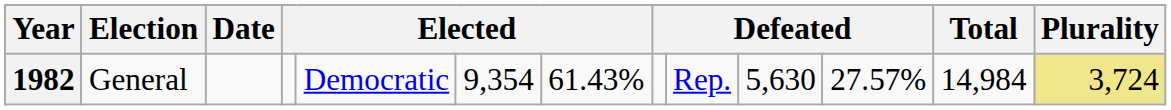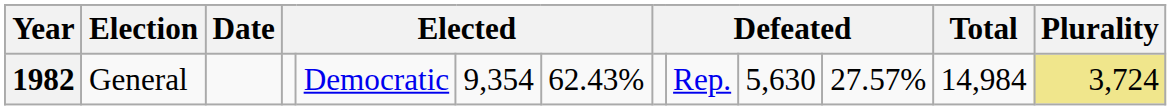1982 | column 7: 61.43% -> 62.43%
